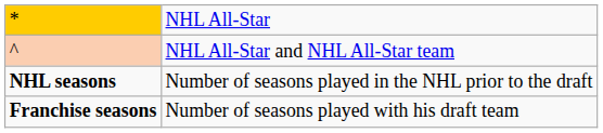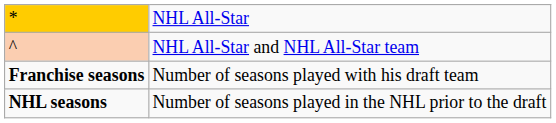rows swapped: NHL seasons <-> Franchise seasons
